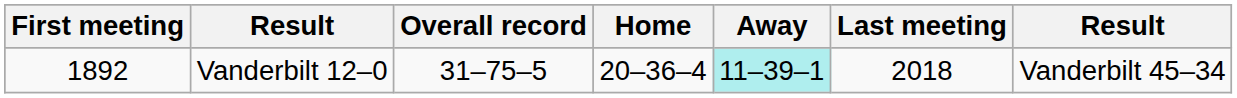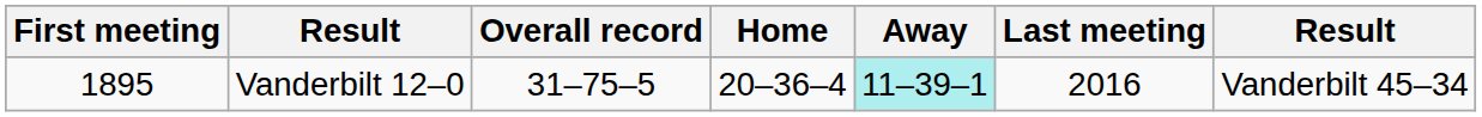Vanderbilt 12–0 | First meeting: 1892 -> 1895
Vanderbilt 12–0 | Last meeting: 2018 -> 2016
